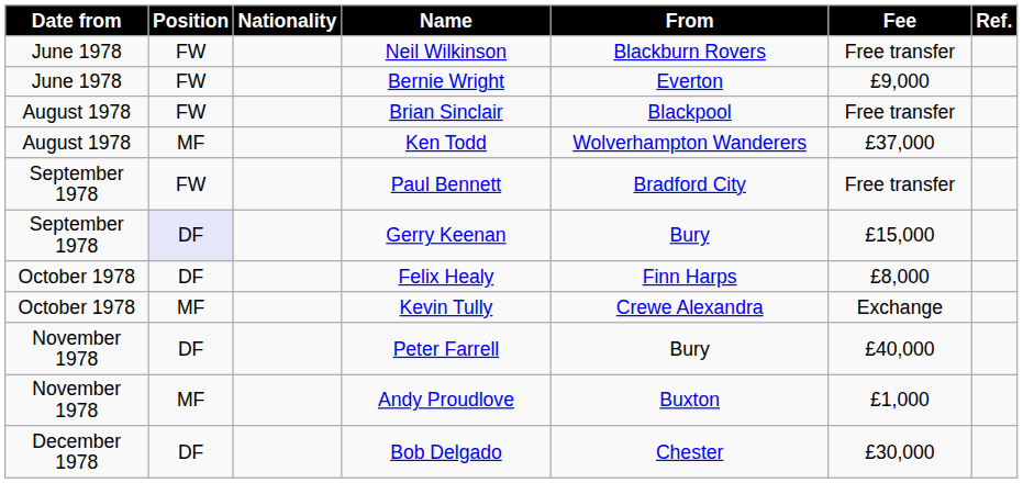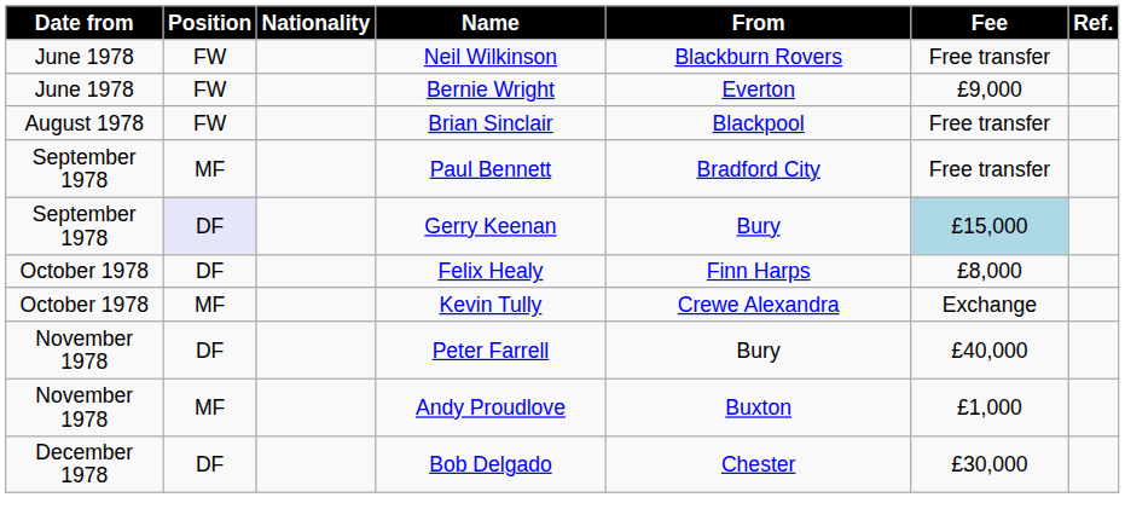- row: August 1978 | MF | Ken Todd | Wolverhampton Wanderers | £37,000
Paul Bennett | Position: FW -> MF
Gerry Keenan | Fee: no background -> lightblue background
